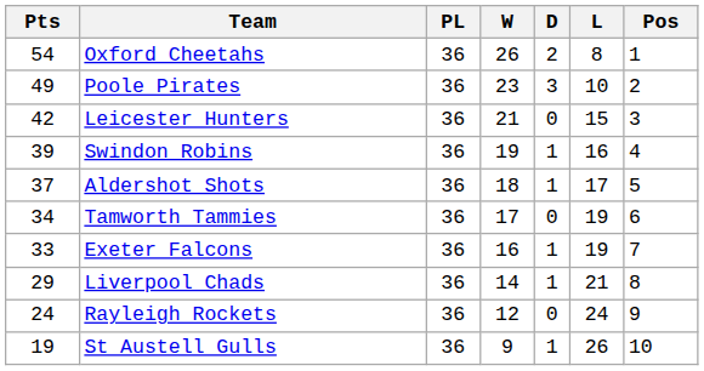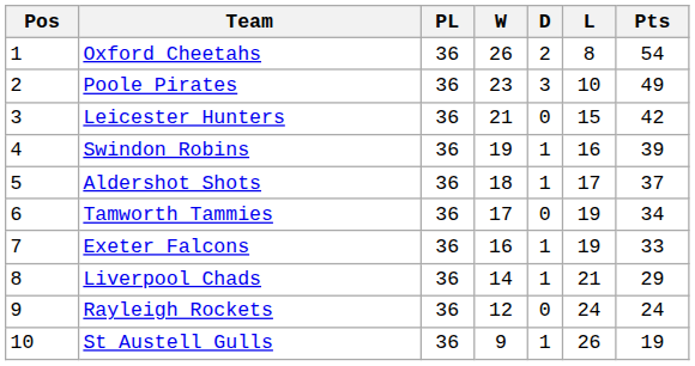columns swapped: Pos <-> Pts
